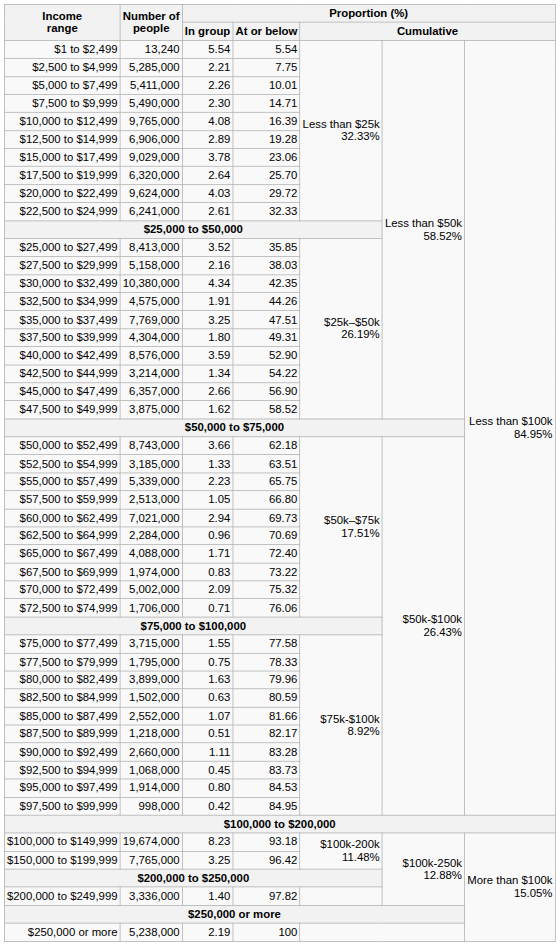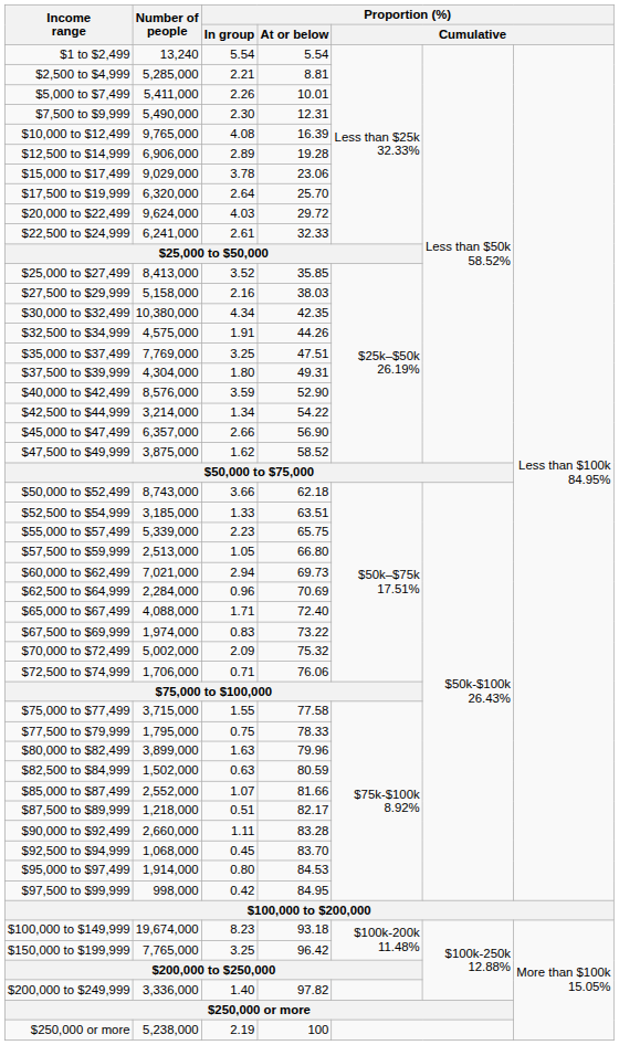$2,500 to $4,999 | Proportion (%) / At or below: 7.75 -> 8.81
$7,500 to $9,999 | Proportion (%) / At or below: 14.71 -> 12.31
$92,500 to $94,999 | Proportion (%) / At or below: 83.73 -> 83.70
